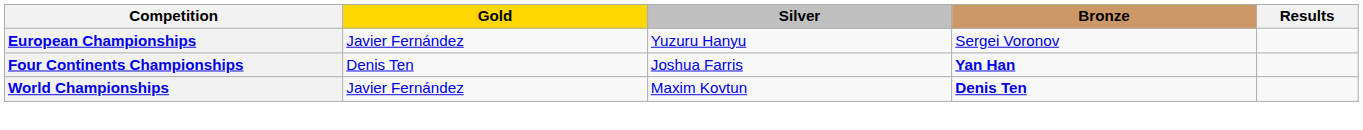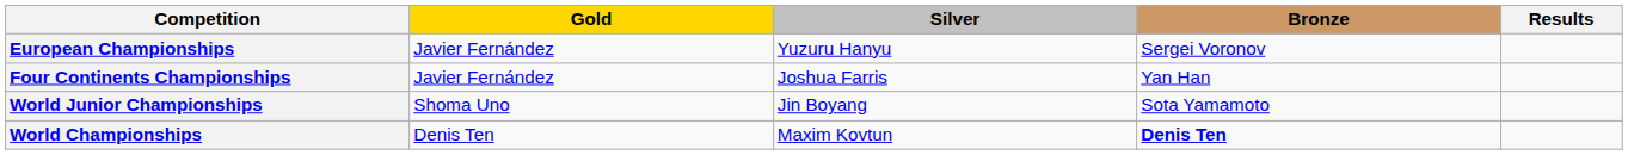Four Continents Championships | Gold: Denis Ten -> Javier Fernández
Four Continents Championships | Bronze: bold -> normal
+ row: World Junior Championships | Shoma Uno | Jin Boyang | Sota Yamamoto
World Championships | Gold: Javier Fernández -> Denis Ten
